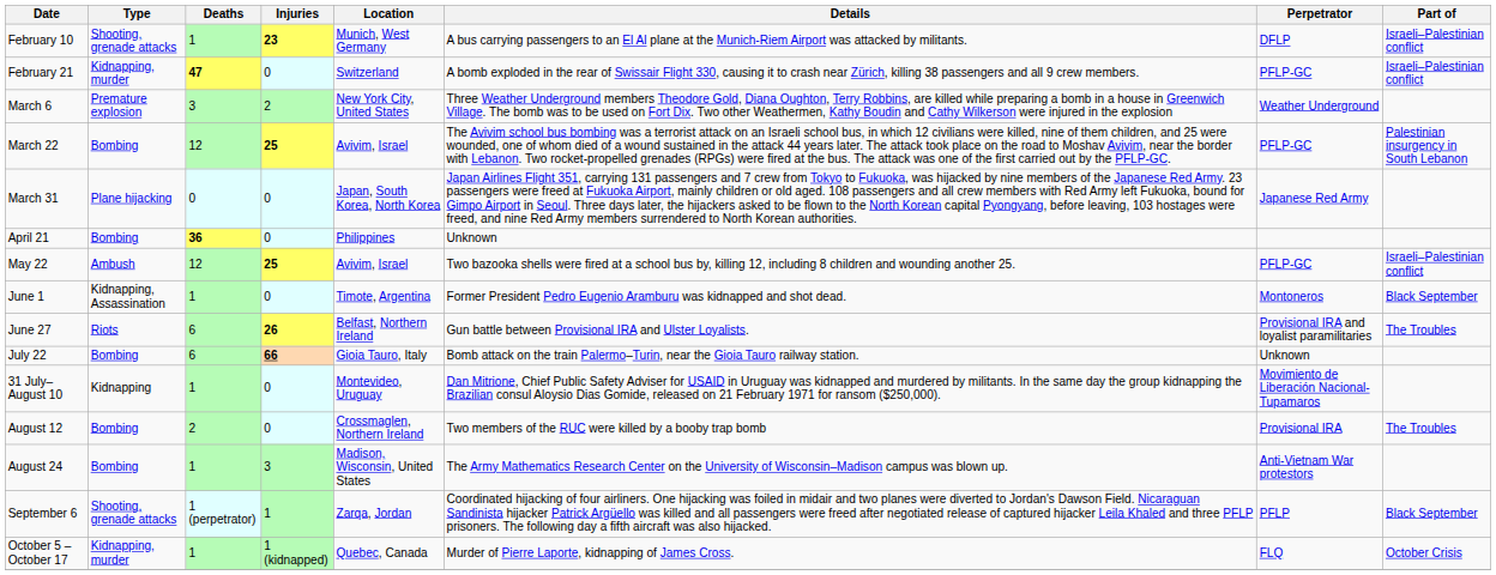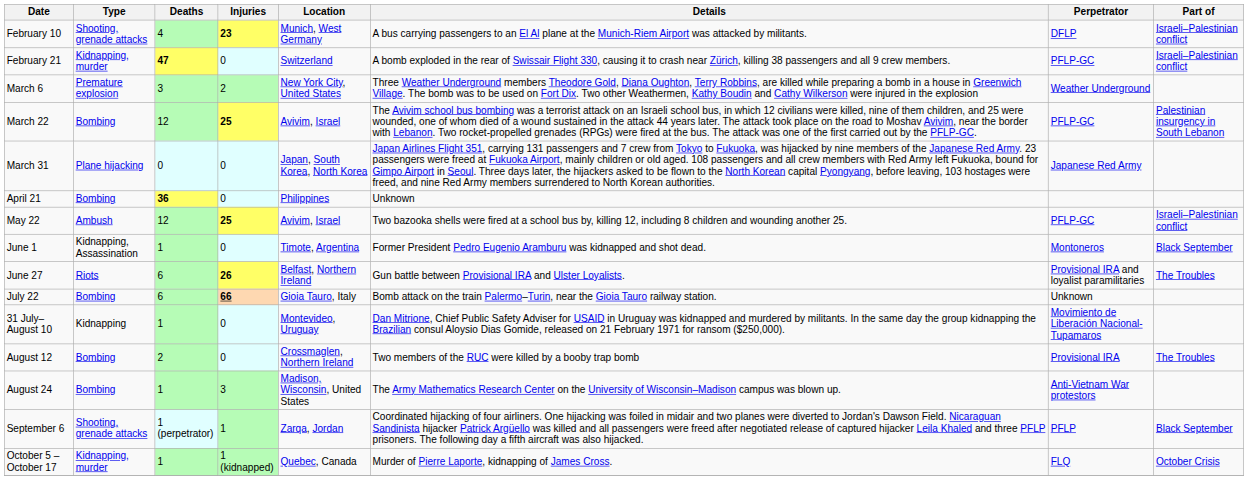February 10 | Deaths: 1 -> 4
